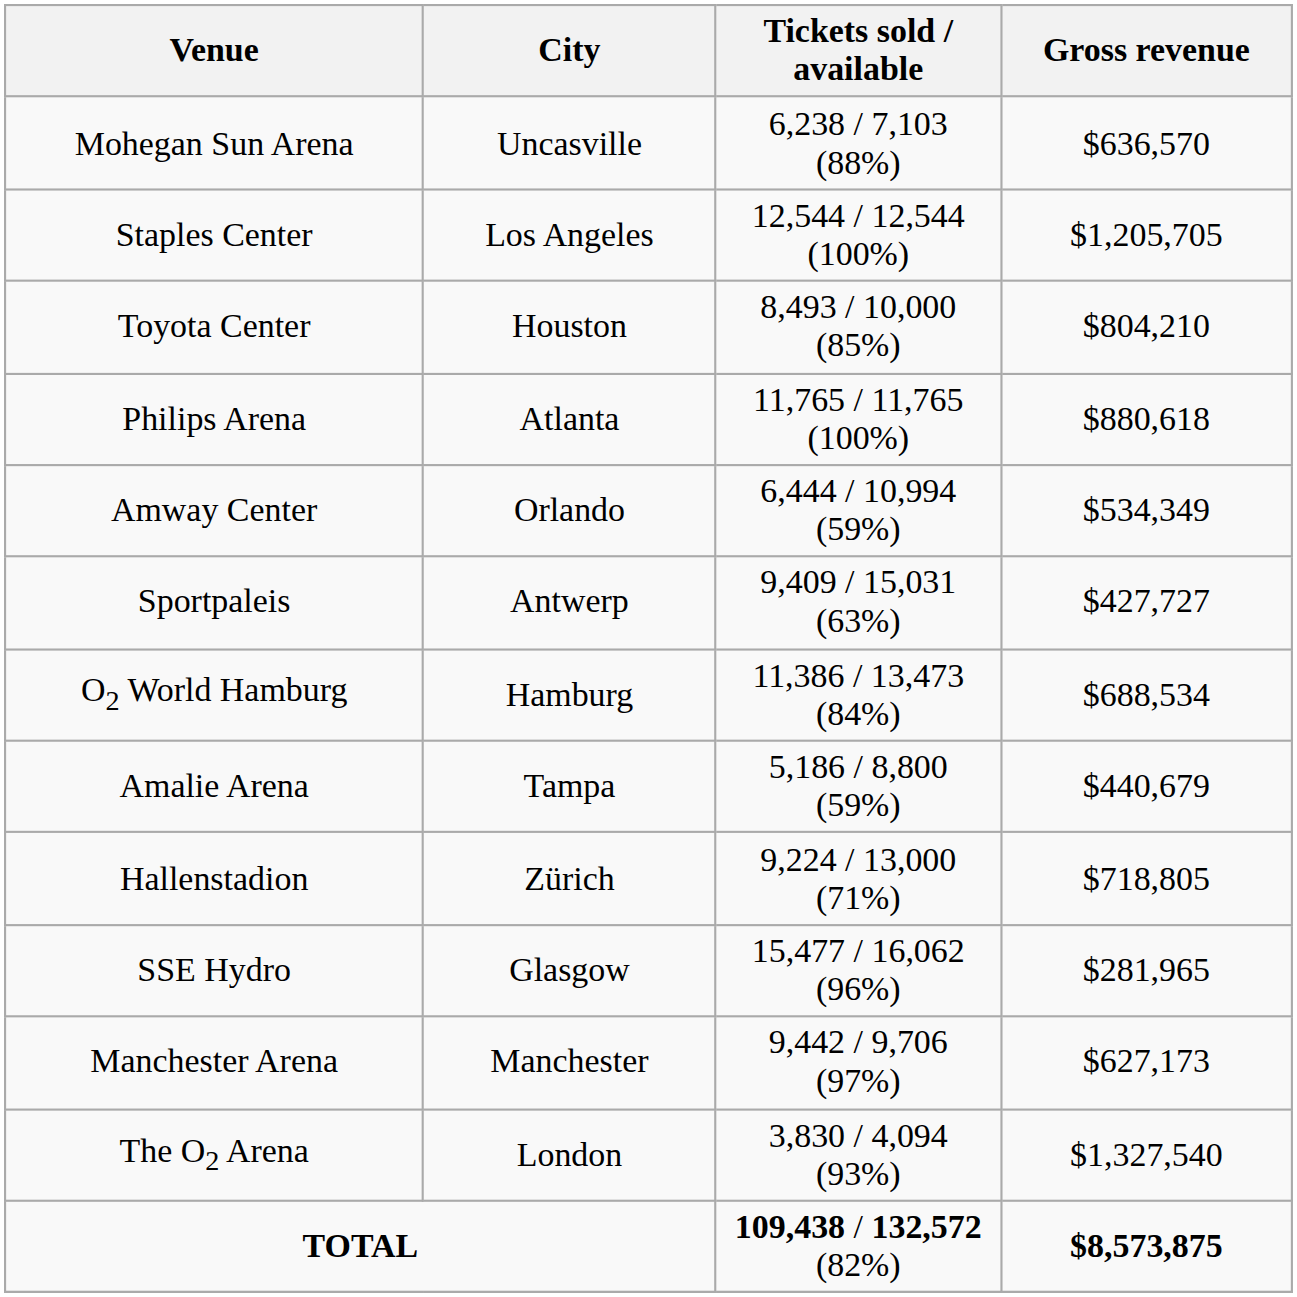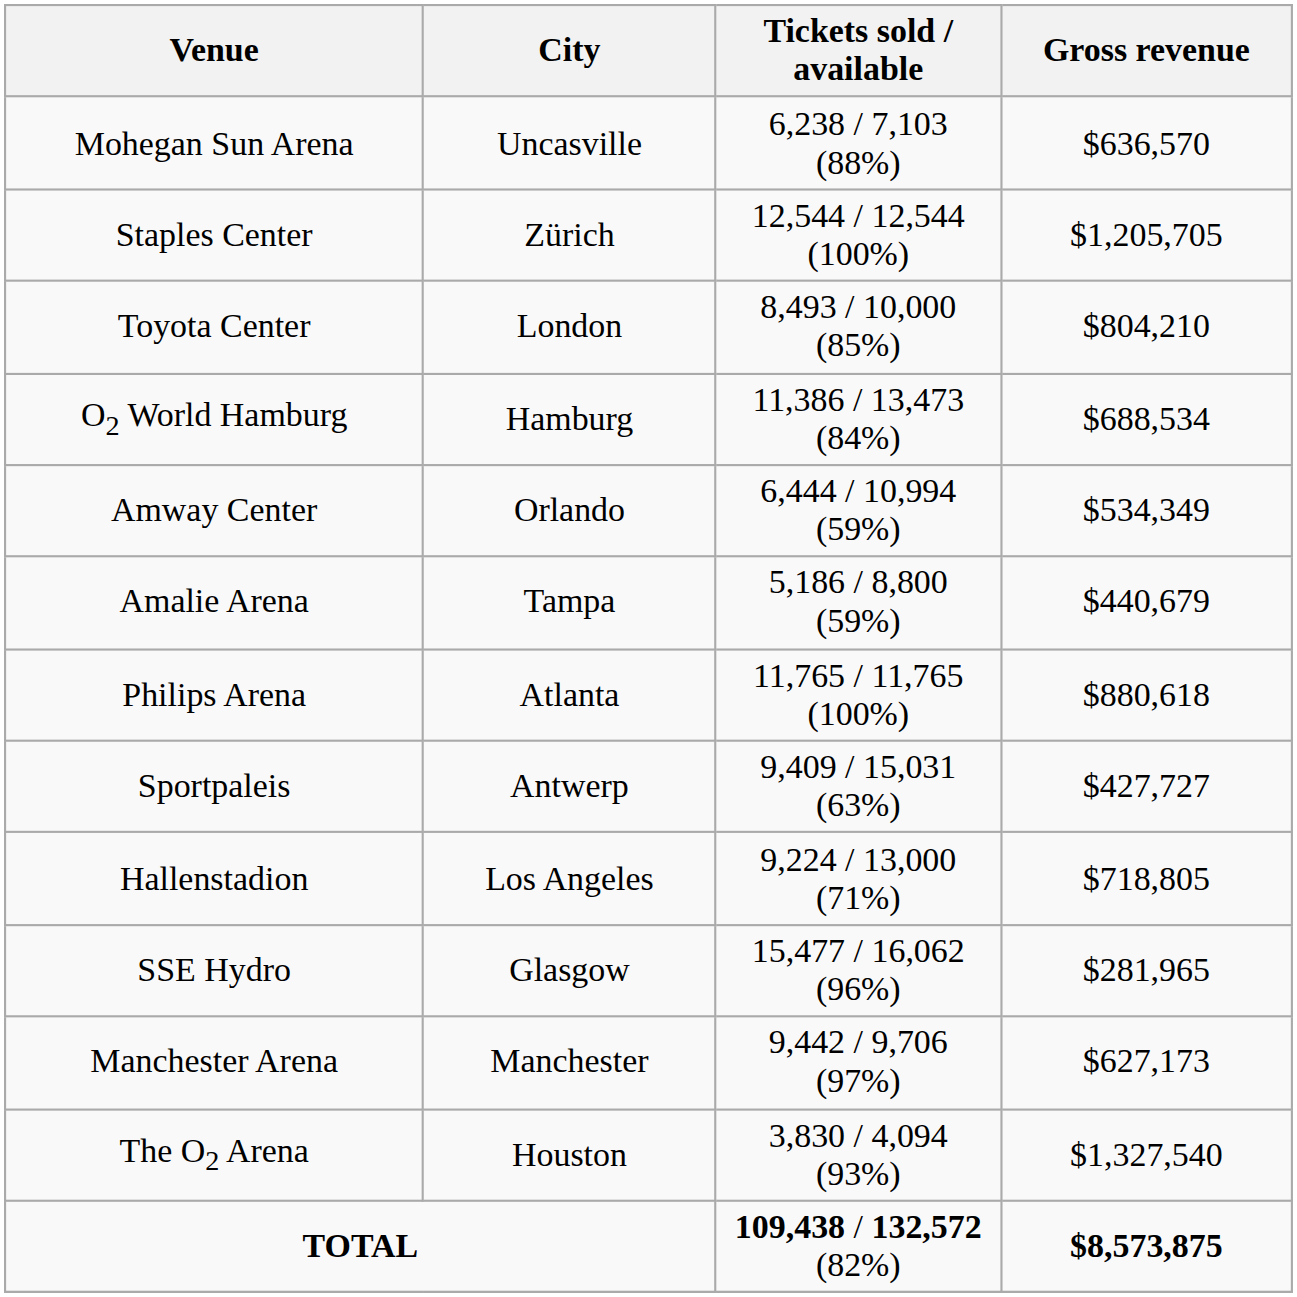Staples Center | City: Los Angeles -> Zürich
Toyota Center | City: Houston -> London
rows swapped: Philips Arena <-> O2 World Hamburg
rows swapped: Amalie Arena <-> Sportpaleis
Hallenstadion | City: Zürich -> Los Angeles
The O2 Arena | City: London -> Houston
